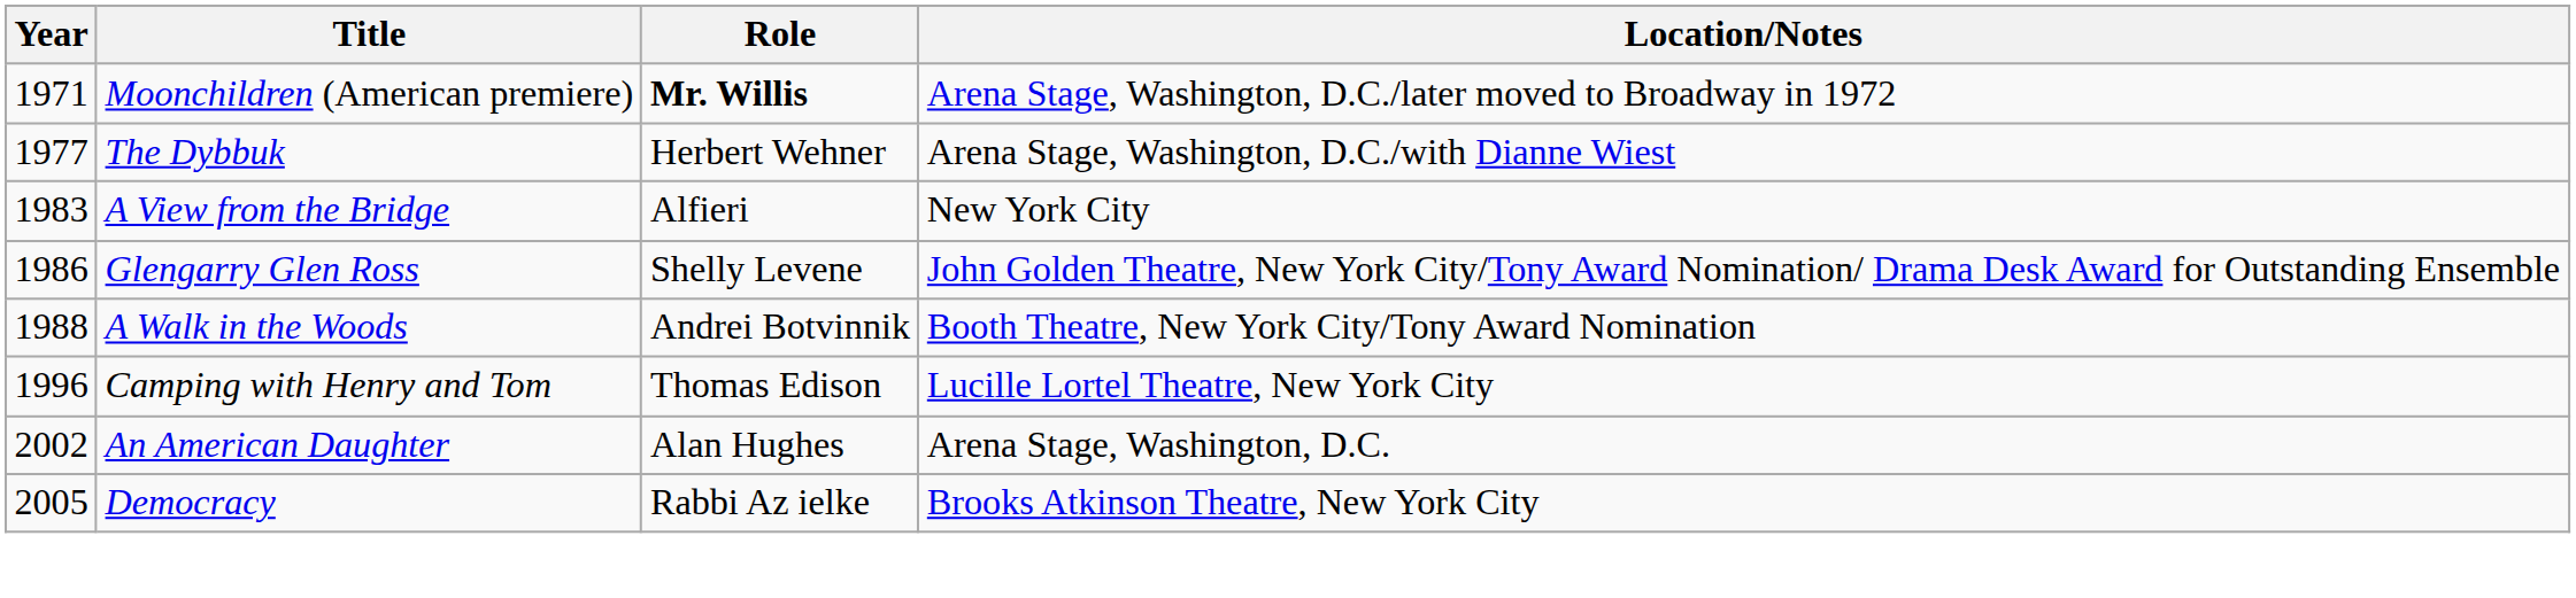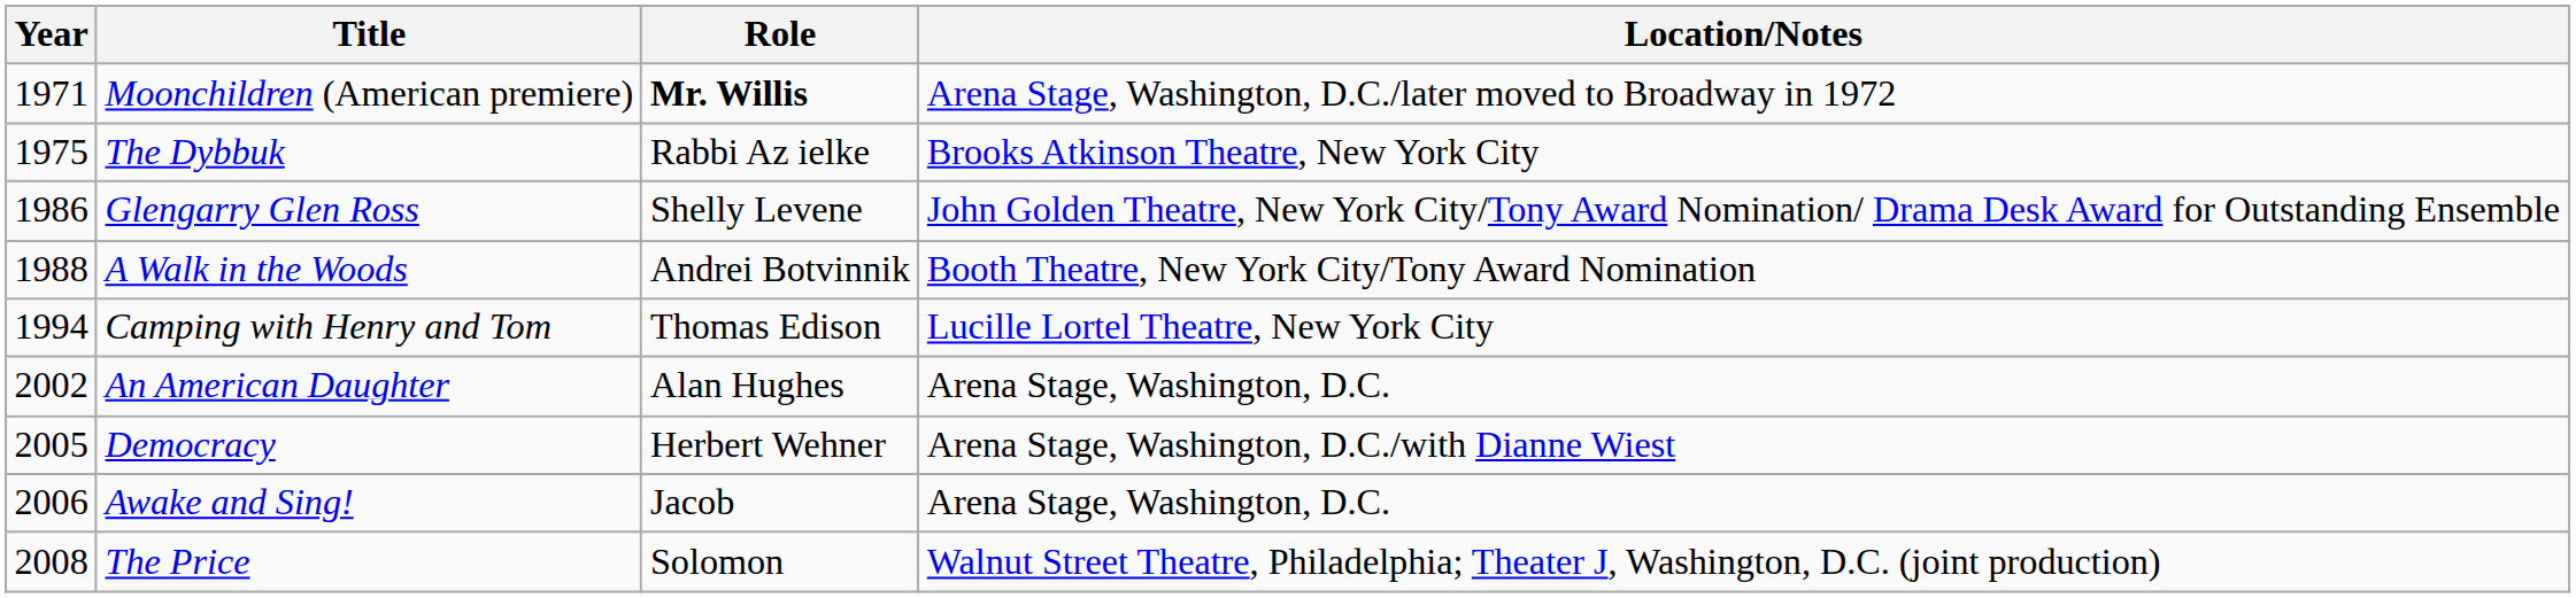The Dybbuk | Year: 1977 -> 1975
The Dybbuk | Role: Herbert Wehner -> Rabbi Az ielke
The Dybbuk | Location/Notes: Arena Stage, Washington, D.C./with Dianne Wiest -> Brooks Atkinson Theatre, New York City
- row: 1983 | A View from the Bridge | Alfieri | New York City
Camping with Henry and Tom | Year: 1996 -> 1994
Democracy | Role: Rabbi Az ielke -> Herbert Wehner
Democracy | Location/Notes: Brooks Atkinson Theatre, New York City -> Arena Stage, Washington, D.C./with Dianne Wiest
+ row: 2006 | Awake and Sing! | Jacob | Arena Stage, Washington, D.C.
+ row: 2008 | The Price | Solomon | Walnut Street Theatre, Philadelphia; Theater J, Washington, D.C. (joint production)
